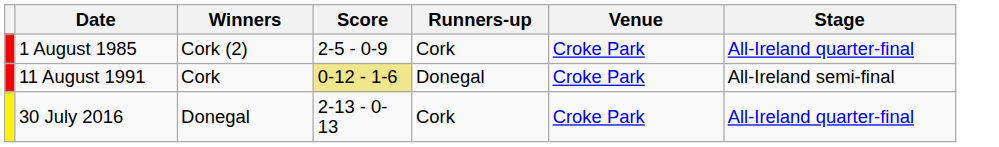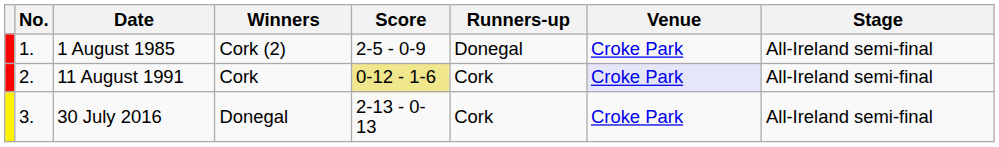+ column: No. | 1. | 2. | 3.
1 August 1985 | Runners-up: Cork -> Donegal
1 August 1985 | Stage: All-Ireland quarter-final -> All-Ireland semi-final
11 August 1991 | Runners-up: Donegal -> Cork
11 August 1991 | Venue: no background -> lavender background
30 July 2016 | Stage: All-Ireland quarter-final -> All-Ireland semi-final
